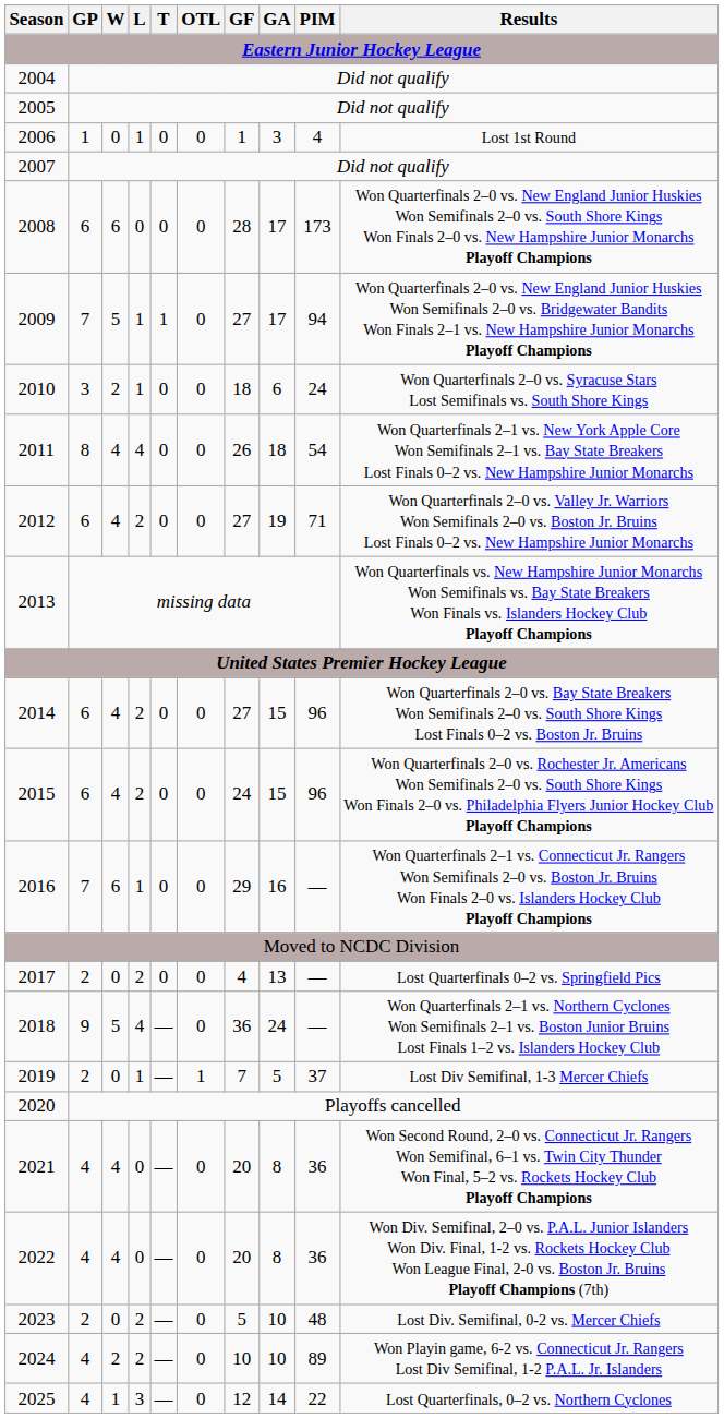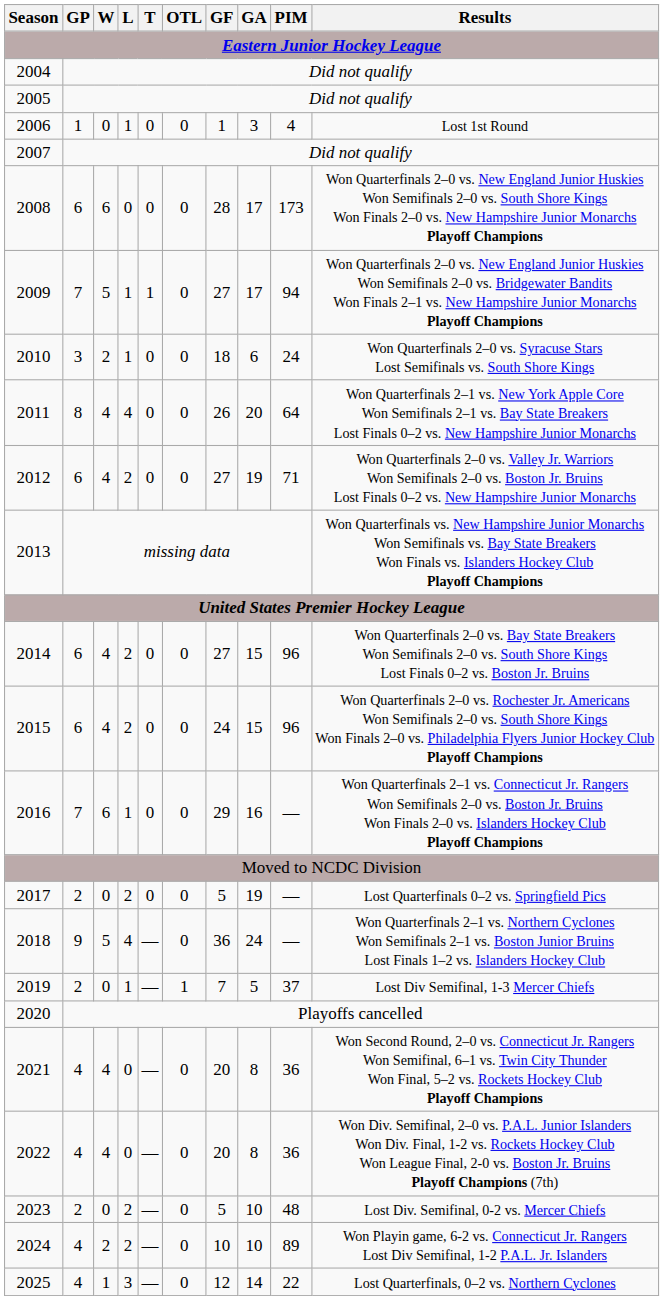2011 | GA: 18 -> 20
2011 | PIM: 54 -> 64
2017 | GF: 4 -> 5
2017 | GA: 13 -> 19
